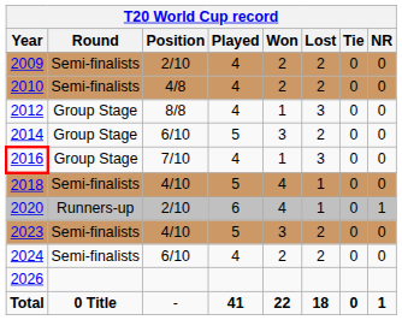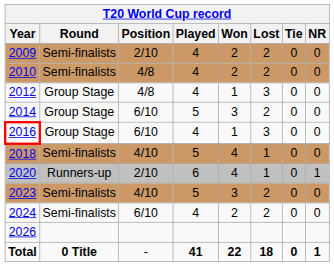2012 | Position: 8/8 -> 4/8
2016 | Position: 7/10 -> 6/10
